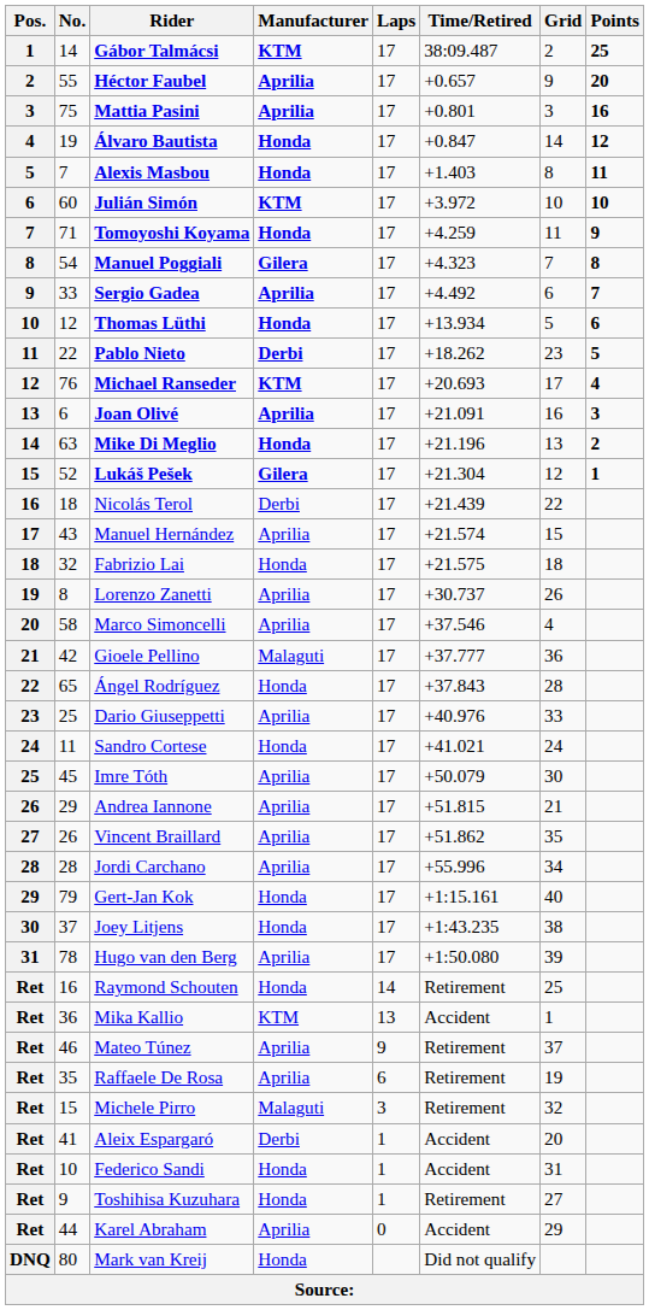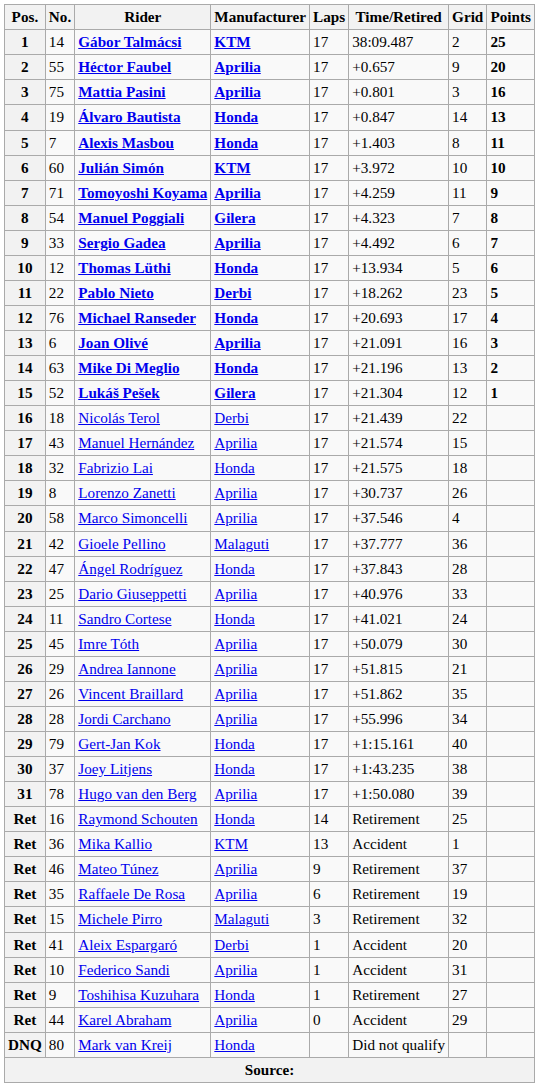Álvaro Bautista | Points: 12 -> 13
Tomoyoshi Koyama | Manufacturer: Honda -> Aprilia
Michael Ranseder | Manufacturer: KTM -> Honda
Ángel Rodríguez | No.: 65 -> 47
Federico Sandi | Manufacturer: Honda -> Aprilia
